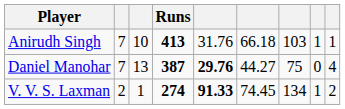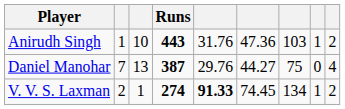Anirudh Singh | column 2: 7 -> 1
Anirudh Singh | Runs: 413 -> 443
Anirudh Singh | column 6: 66.18 -> 47.36
Anirudh Singh | column 9: 1 -> 2
Daniel Manohar | column 5: bold -> normal
